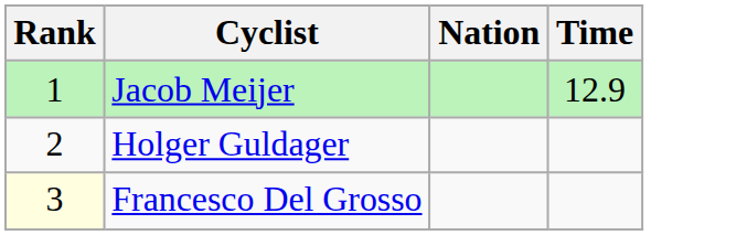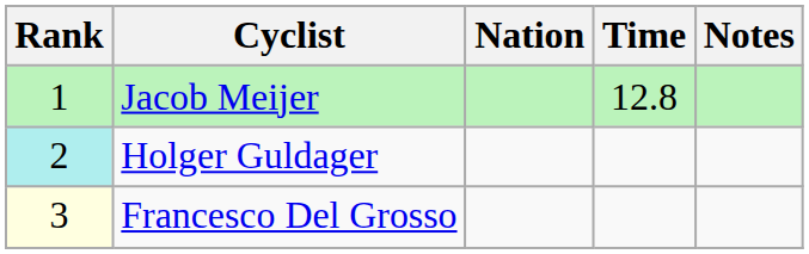+ column: Notes
Jacob Meijer | Time: 12.9 -> 12.8
Holger Guldager | Rank: no background -> paleturquoise background
